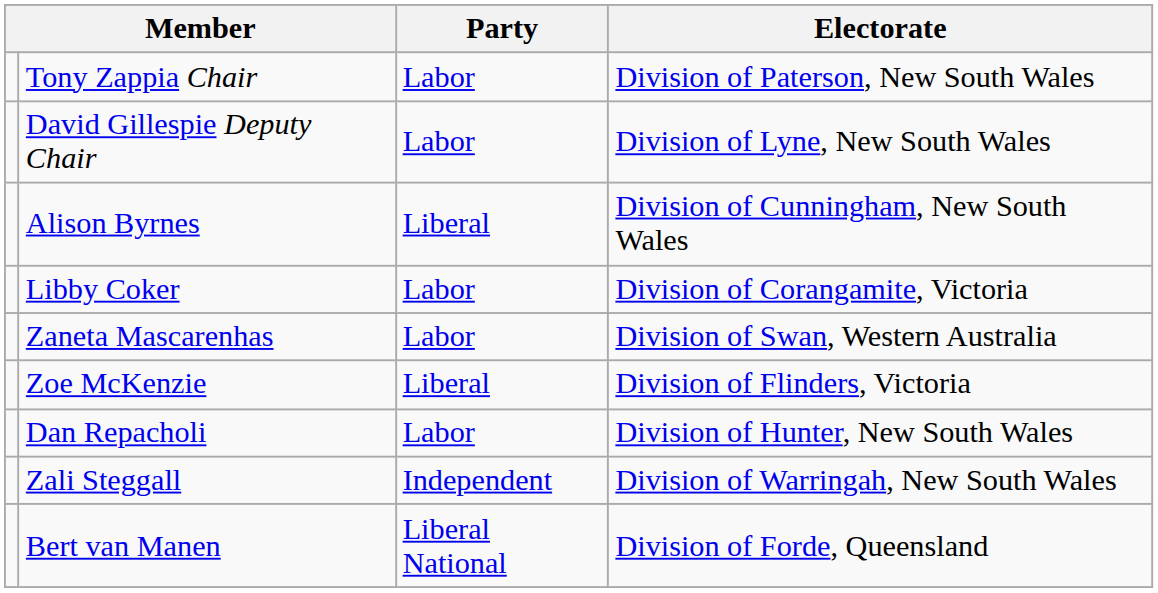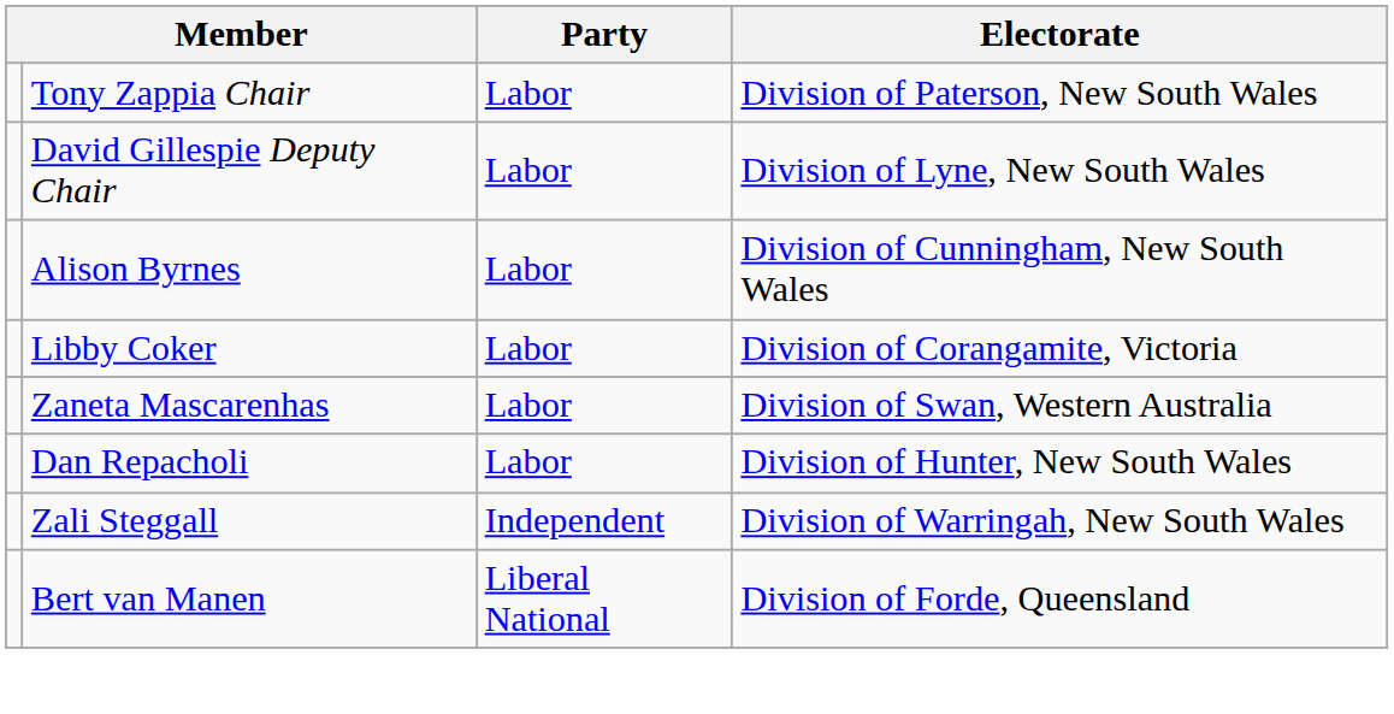Alison Byrnes | Party: Liberal -> Labor
- row: Zoe McKenzie | Liberal | Division of Flinders, Victoria
